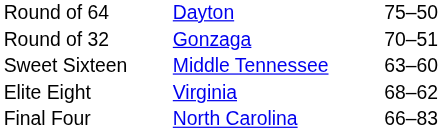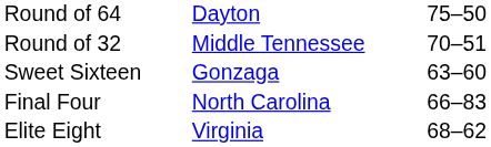Round of 32 | column 2: Gonzaga -> Middle Tennessee
Sweet Sixteen | column 2: Middle Tennessee -> Gonzaga
rows swapped: Elite Eight <-> Final Four
